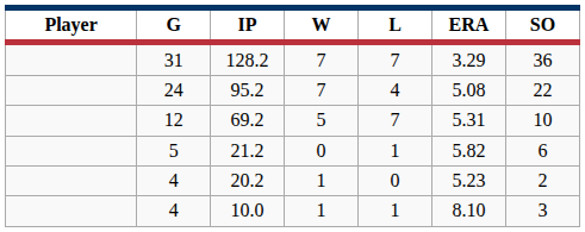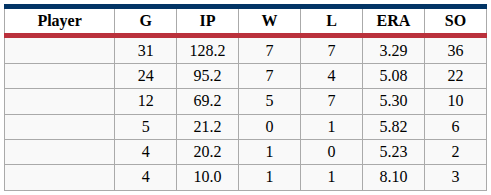69.2 | ERA: 5.31 -> 5.30
